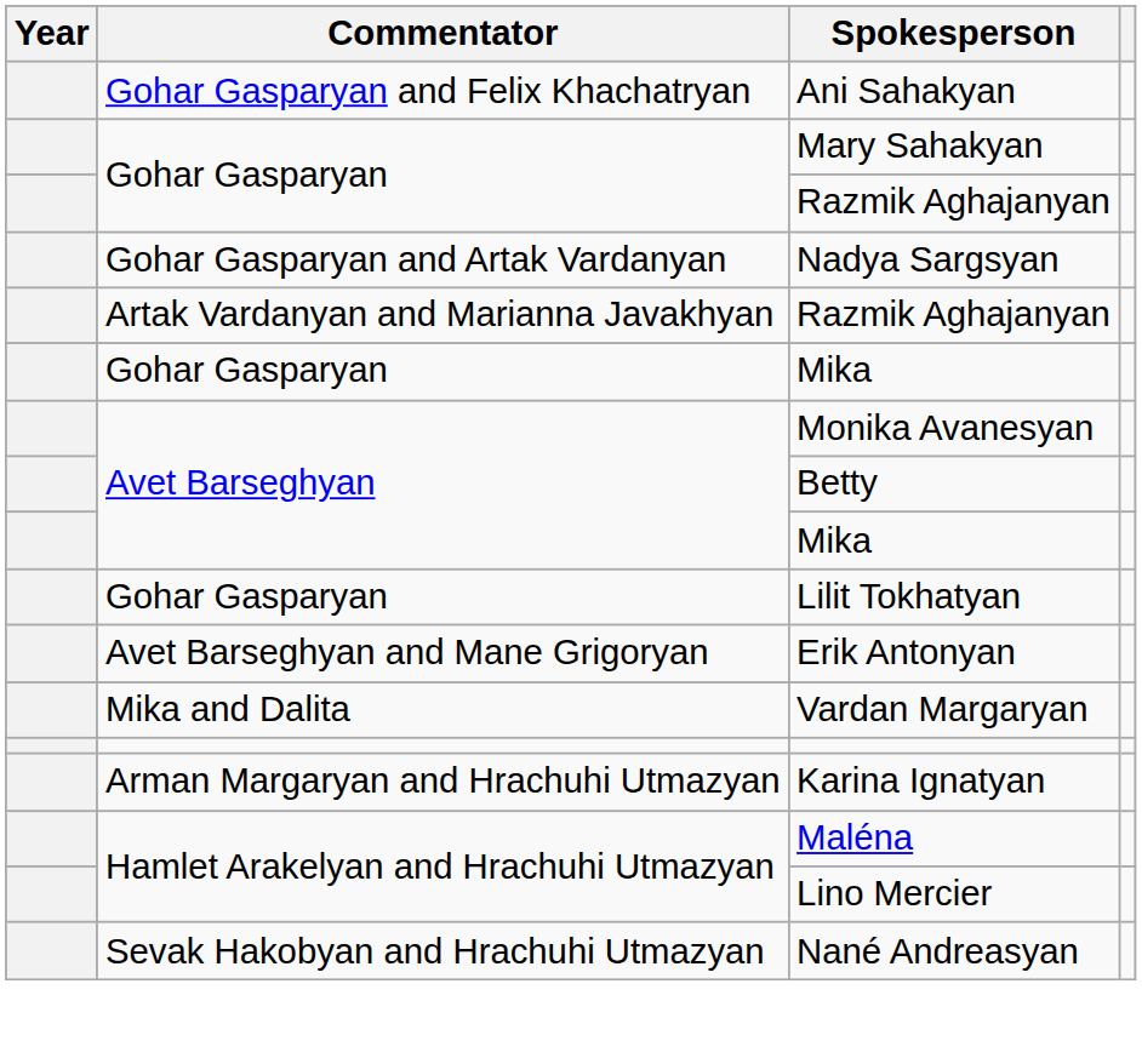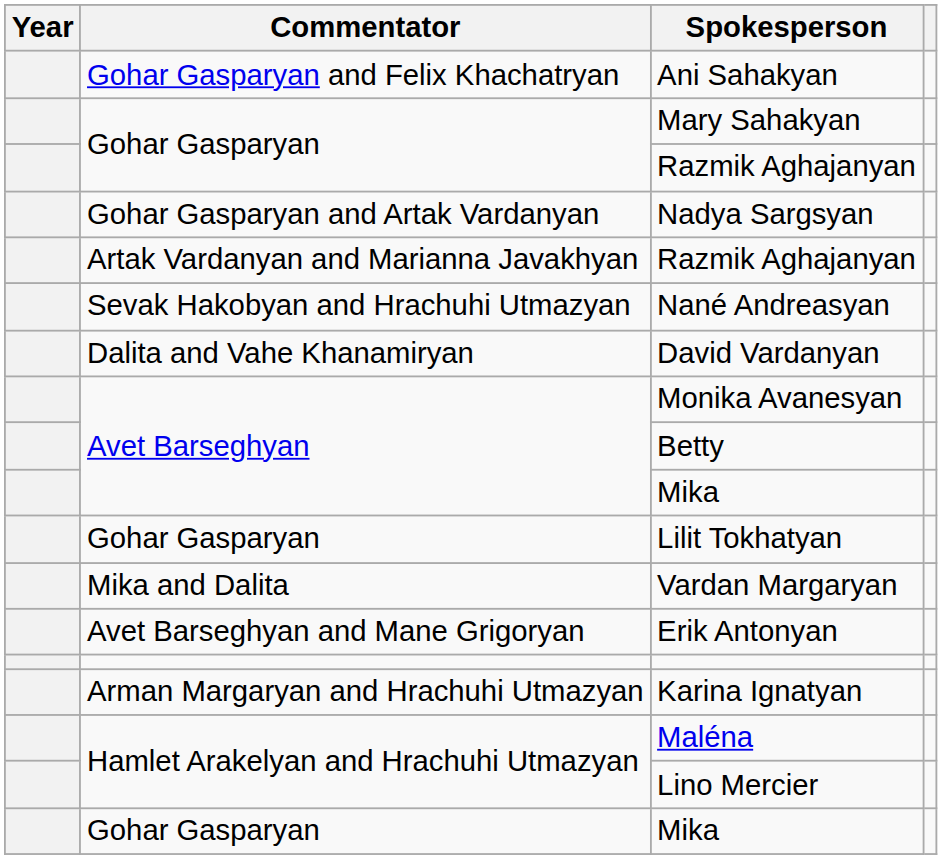rows swapped: Gohar Gasparyan / Mika <-> Nané Andreasyan
+ row: Dalita and Vahe Khanamiryan | David Vardanyan
rows swapped: Vardan Margaryan <-> Erik Antonyan
